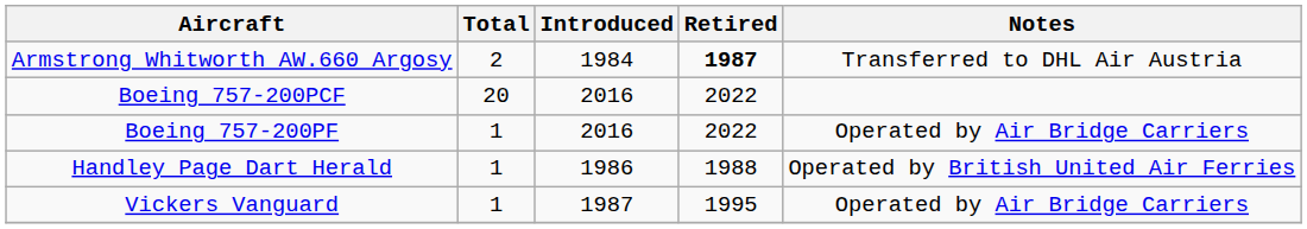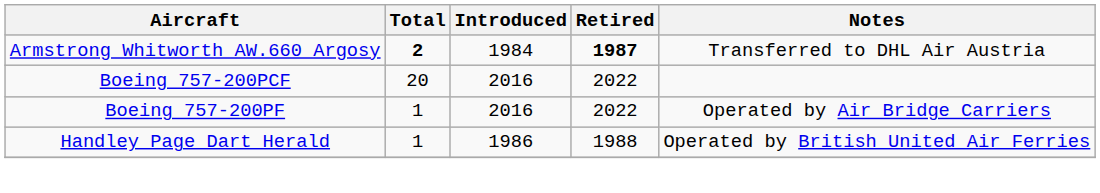Armstrong Whitworth AW.660 Argosy | Total: normal -> bold
- row: Vickers Vanguard | 1 | 1987 | 1995 | Operated by Air Bridge Carriers
